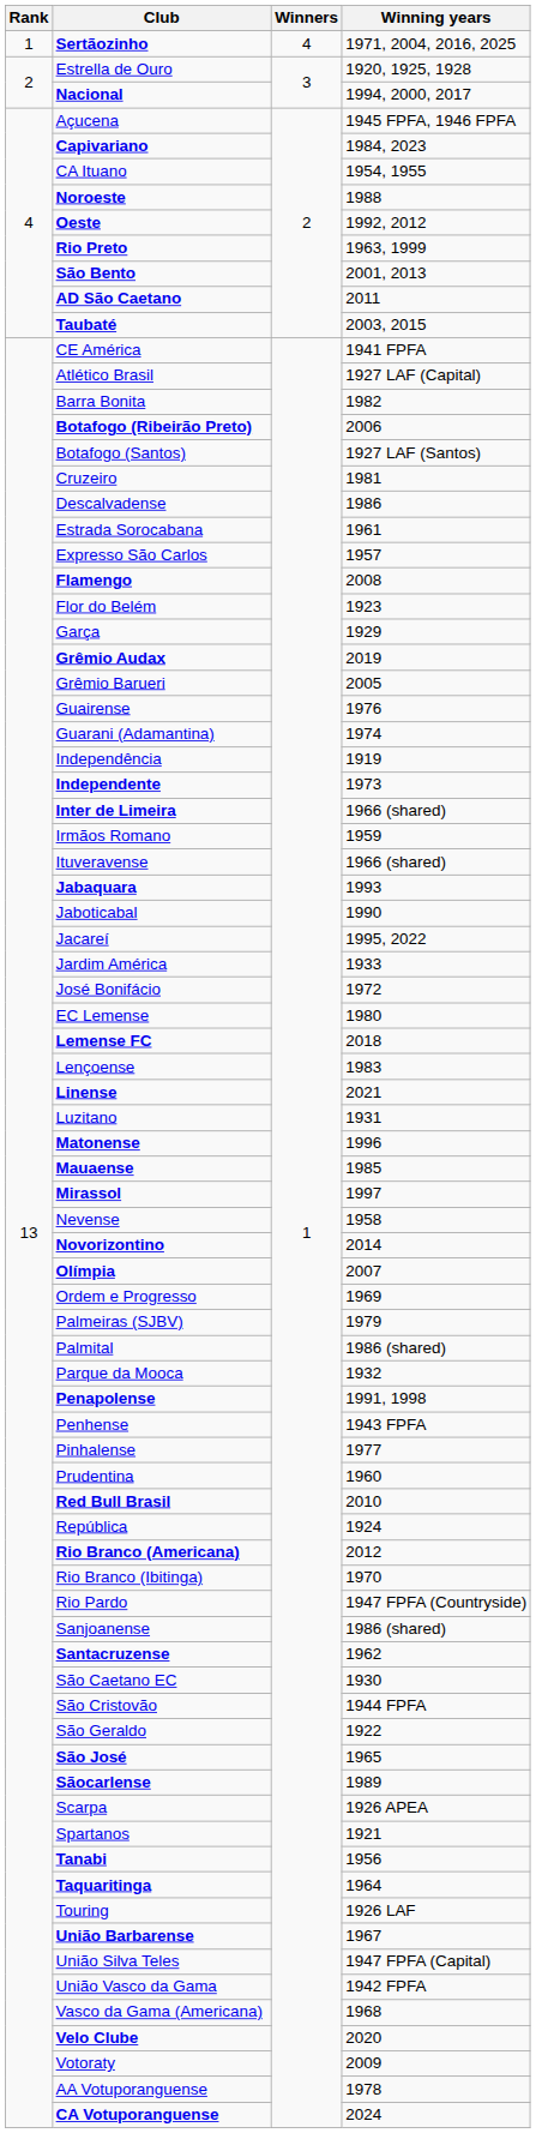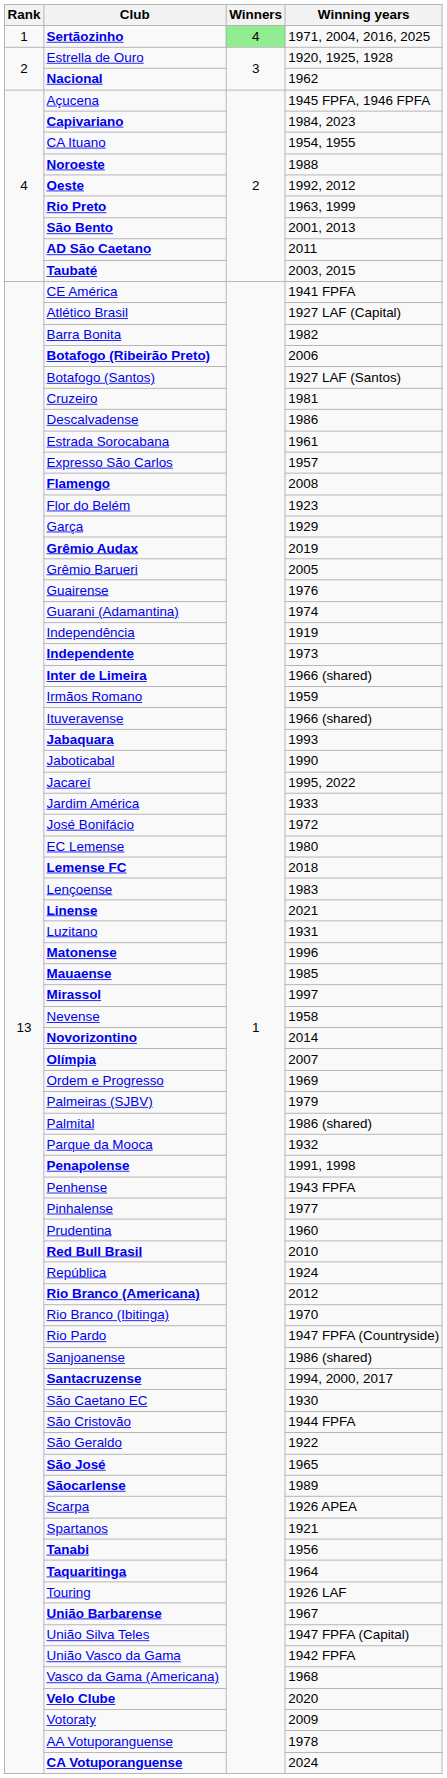Sertãozinho | Winners: no background -> lightgreen background
Nacional | Winning years: 1994, 2000, 2017 -> 1962
Santacruzense | Winning years: 1962 -> 1994, 2000, 2017
